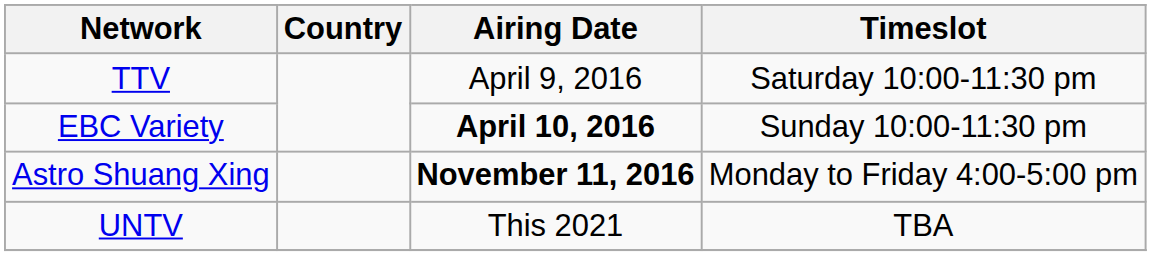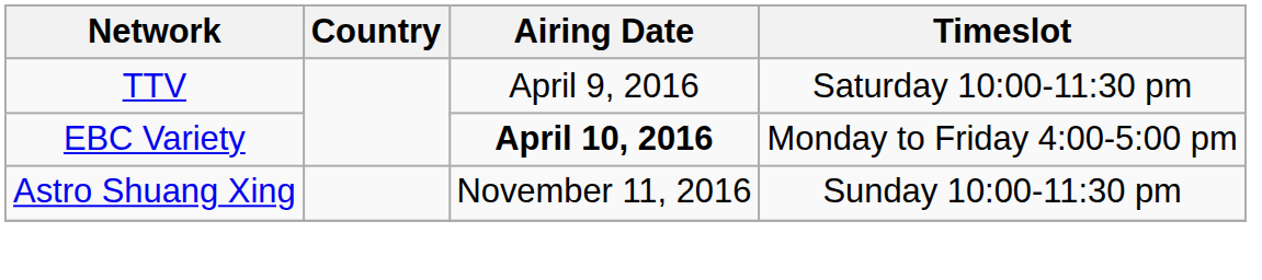EBC Variety | Timeslot: Sunday 10:00-11:30 pm -> Monday to Friday 4:00-5:00 pm
Astro Shuang Xing | Airing Date: bold -> normal
Astro Shuang Xing | Timeslot: Monday to Friday 4:00-5:00 pm -> Sunday 10:00-11:30 pm
- row: UNTV | This 2021 | TBA
